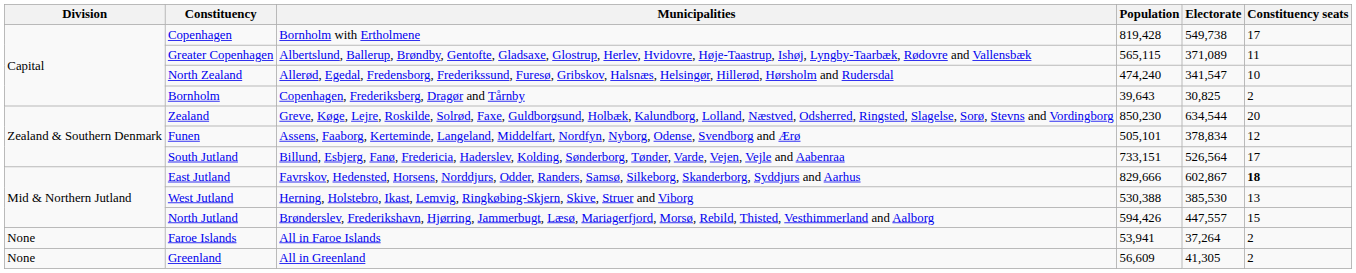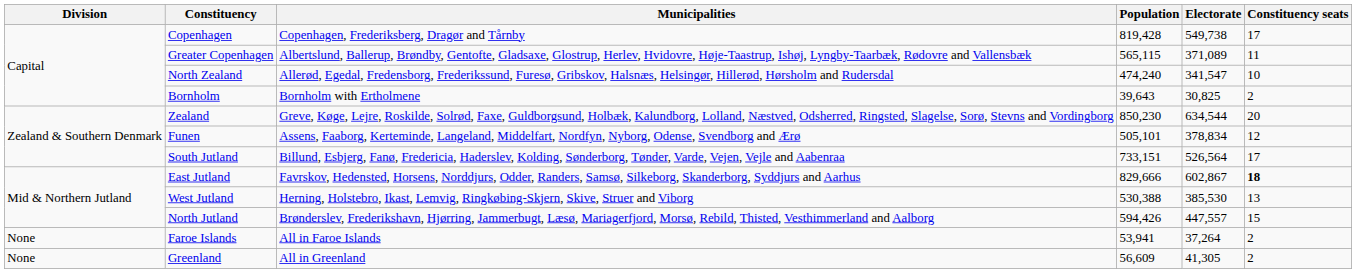Copenhagen | Municipalities: Bornholm with Ertholmene -> Copenhagen, Frederiksberg, Dragør and Tårnby
Bornholm | Municipalities: Copenhagen, Frederiksberg, Dragør and Tårnby -> Bornholm with Ertholmene
